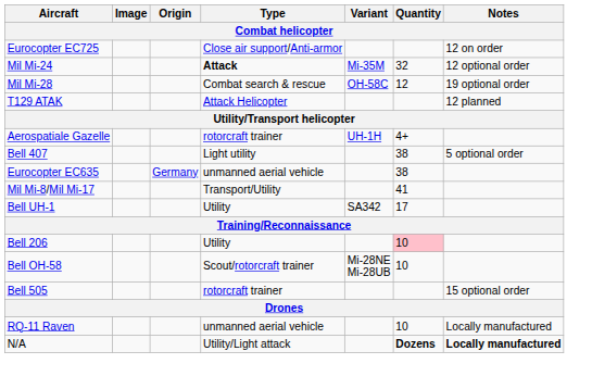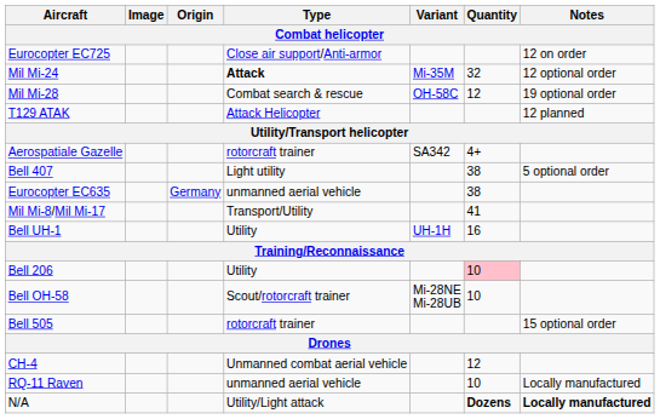Aerospatiale Gazelle | Variant: UH-1H -> SA342
Bell UH-1 | Variant: SA342 -> UH-1H
Bell UH-1 | Quantity: 17 -> 16
+ row: CH-4 | Unmanned combat aerial vehicle | 12
